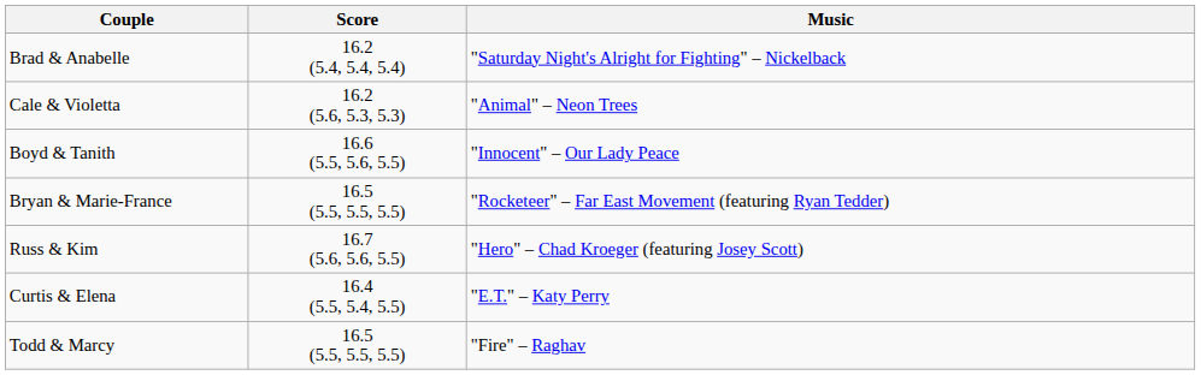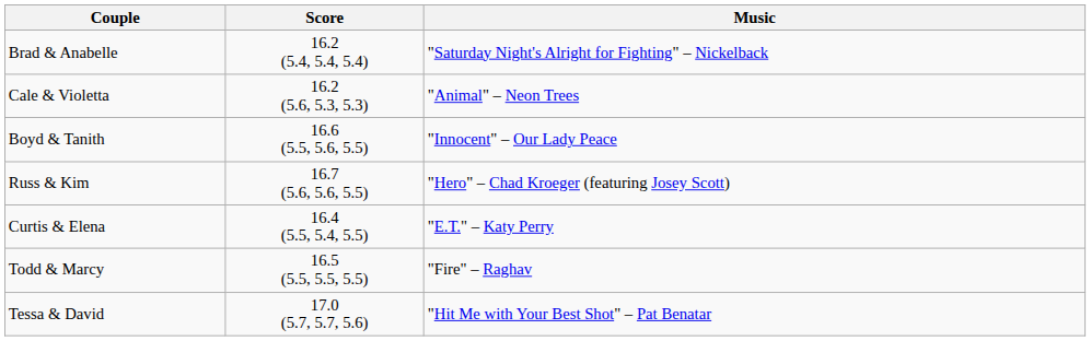- row: Bryan & Marie-France | 16.5 (5.5, 5.5, 5.5) | "Rocketeer" – Far East Movement (featuring Ryan Tedder)
+ row: Tessa & David | 17.0 (5.7, 5.7, 5.6) | "Hit Me with Your Best Shot" – Pat Benatar
